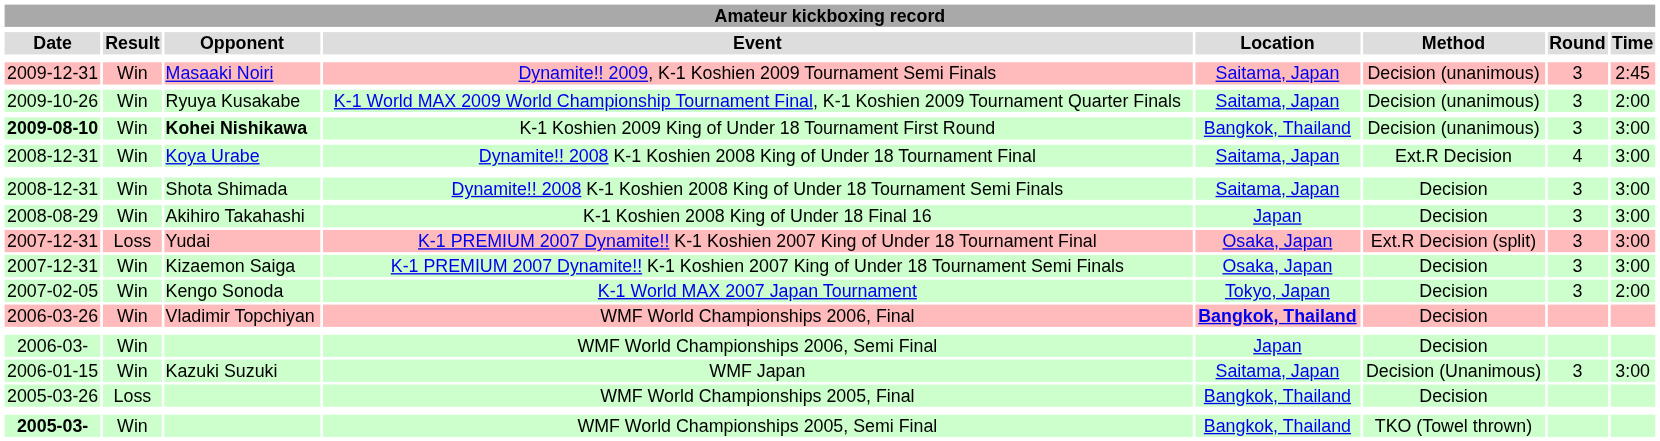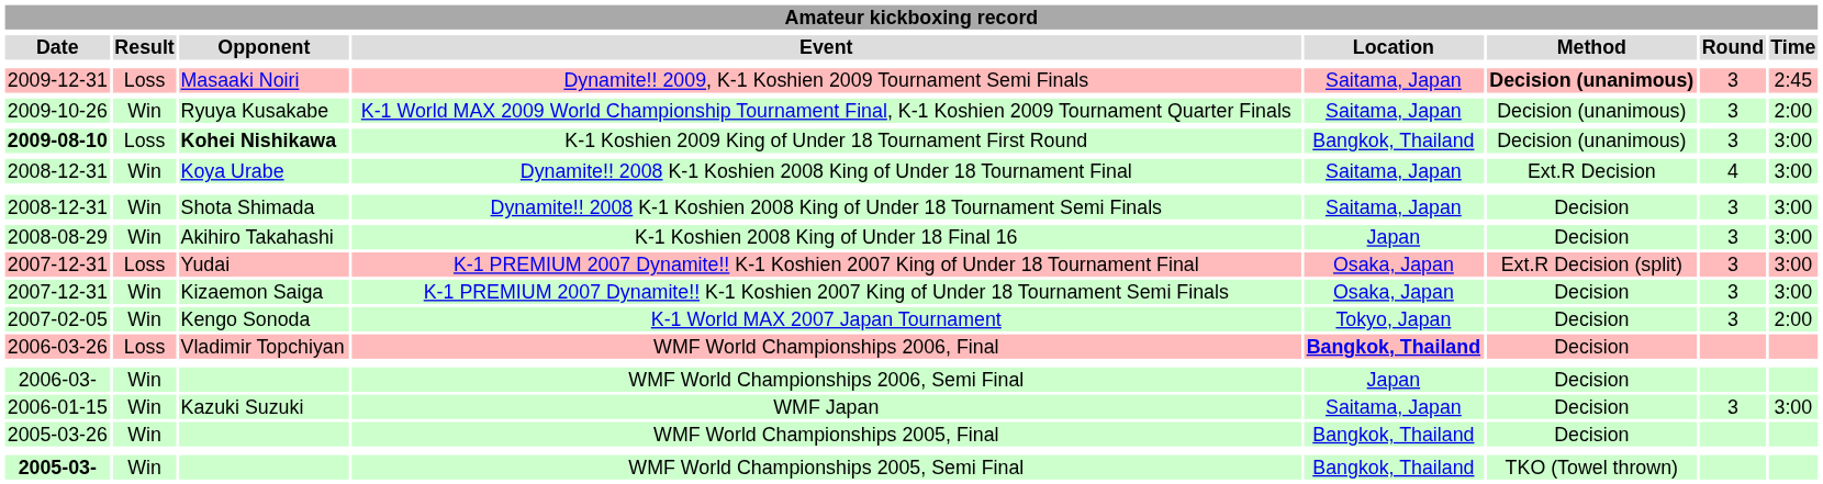Dynamite!! 2009, K-1 Koshien 2009 Tournament Semi Finals | Amateur kickboxing record / Result: Win -> Loss
Dynamite!! 2009, K-1 Koshien 2009 Tournament Semi Finals | Amateur kickboxing record / Method: normal -> bold
K-1 Koshien 2009 King of Under 18 Tournament First Round | Amateur kickboxing record / Result: Win -> Loss
WMF World Championships 2006, Final | Amateur kickboxing record / Result: Win -> Loss
WMF Japan | Amateur kickboxing record / Method: Decision (Unanimous) -> Decision
WMF World Championships 2005, Final | Amateur kickboxing record / Result: Loss -> Win
